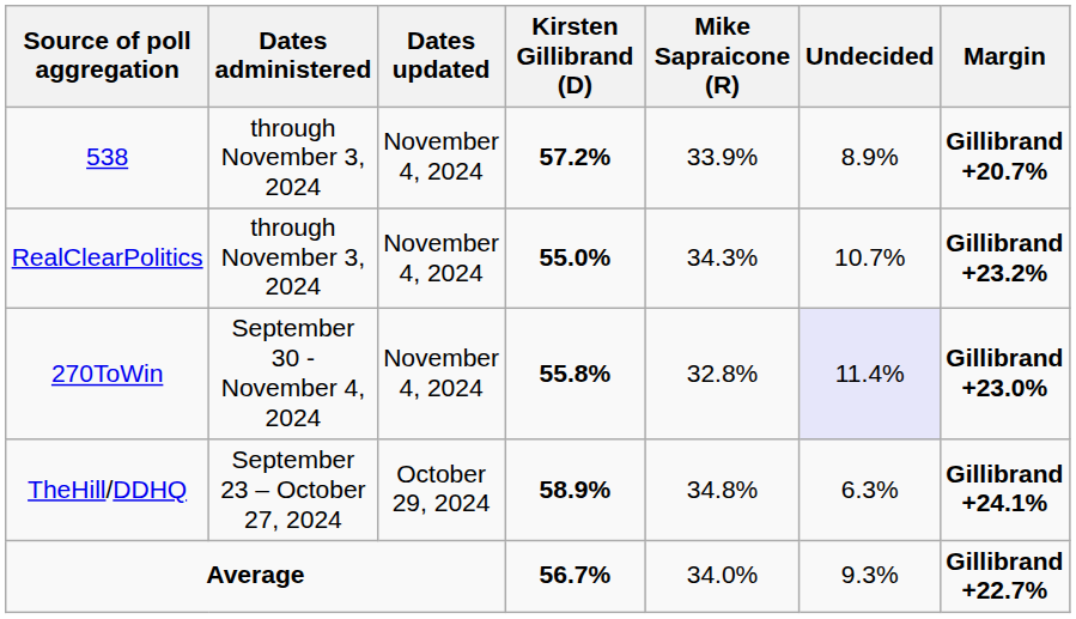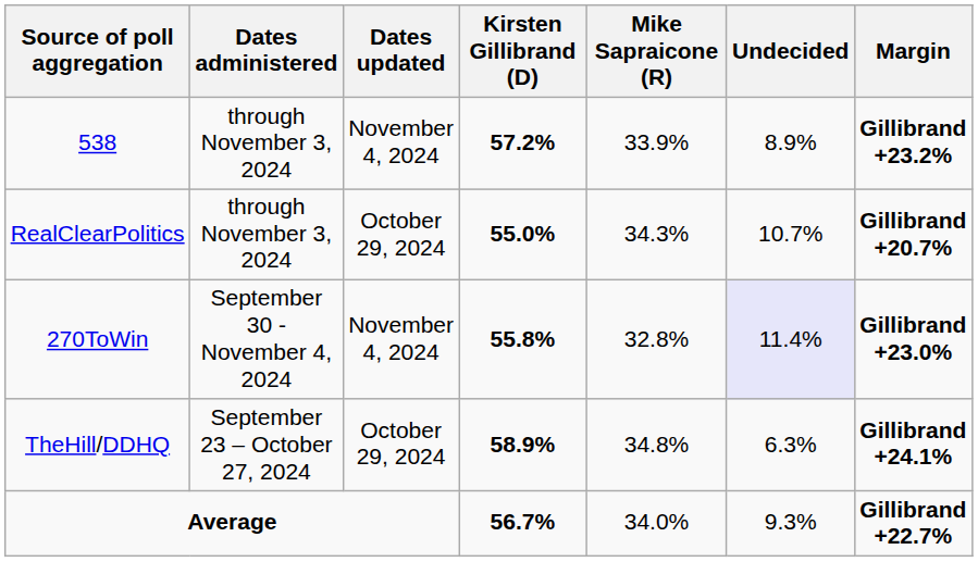538 | Margin: Gillibrand +20.7% -> Gillibrand +23.2%
RealClearPolitics | Dates updated: November 4, 2024 -> October 29, 2024
RealClearPolitics | Margin: Gillibrand +23.2% -> Gillibrand +20.7%
